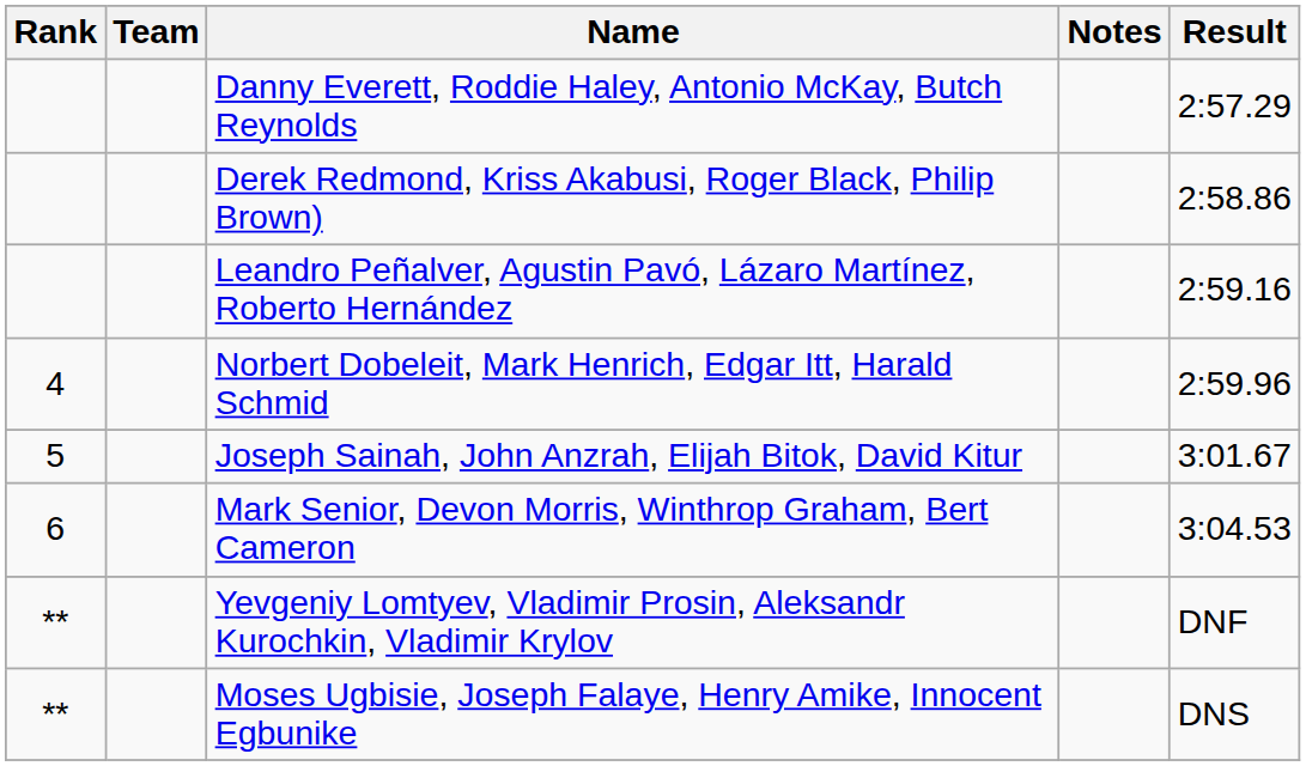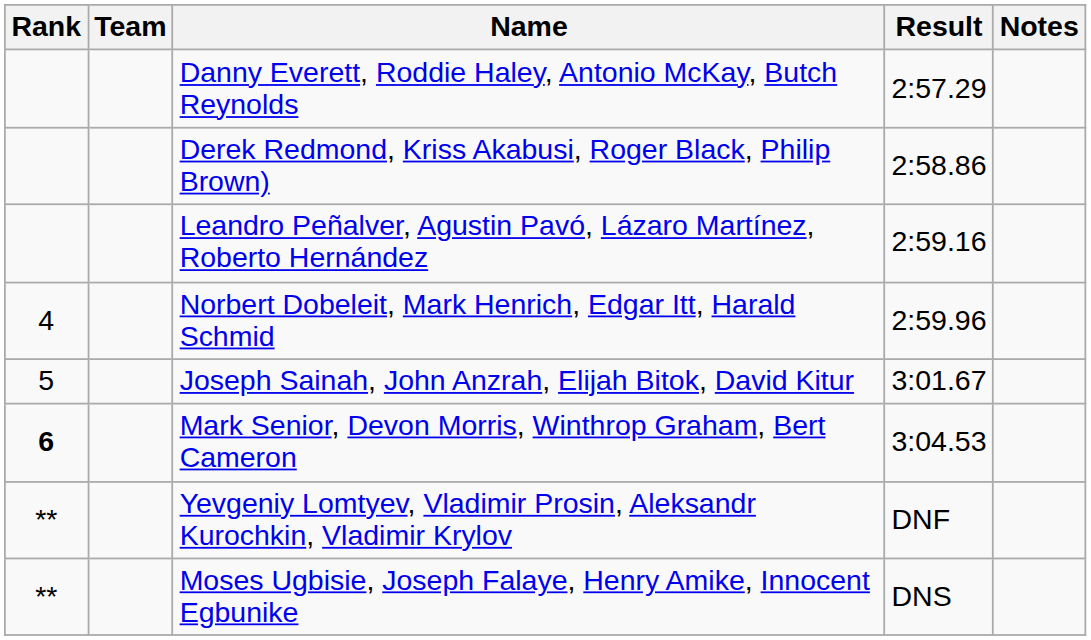columns swapped: Result <-> Notes
Mark Senior, Devon Morris, Winthrop Graham, Bert Cameron | Rank: normal -> bold
